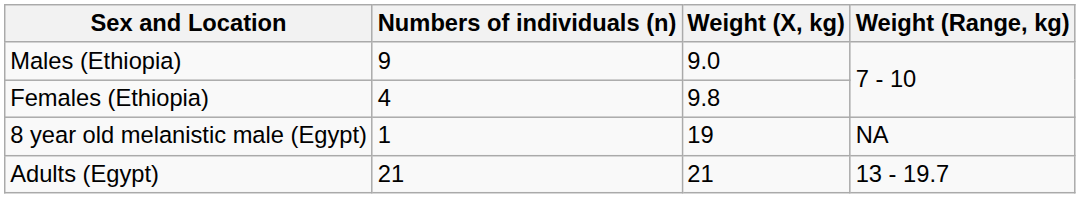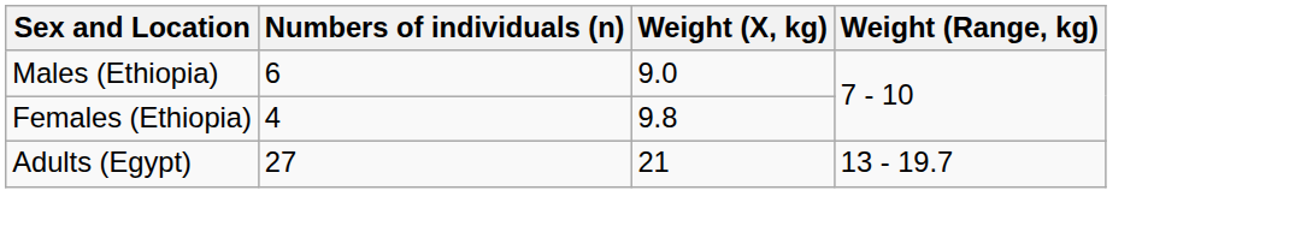Males (Ethiopia) | Numbers of individuals (n): 9 -> 6
- row: 8 year old melanistic male (Egypt) | 1 | 19 | NA
Adults (Egypt) | Numbers of individuals (n): 21 -> 27
